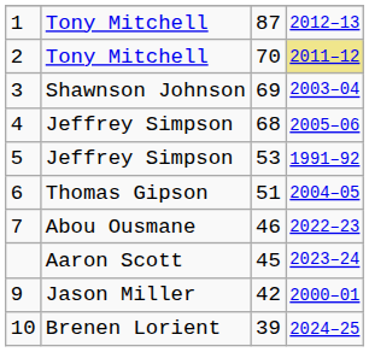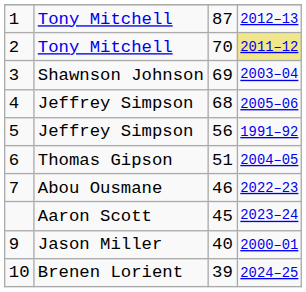5 | column 3: 53 -> 56
9 | column 3: 42 -> 40
